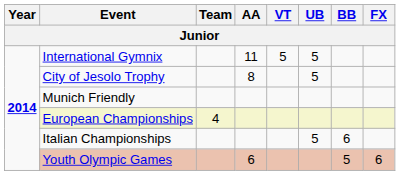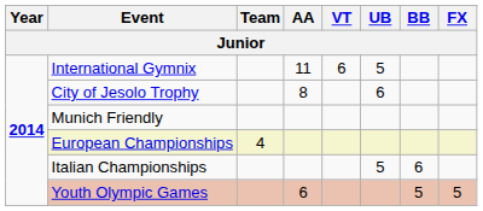International Gymnix | VT: 5 -> 6
City of Jesolo Trophy | UB: 5 -> 6
Youth Olympic Games | FX: 6 -> 5
